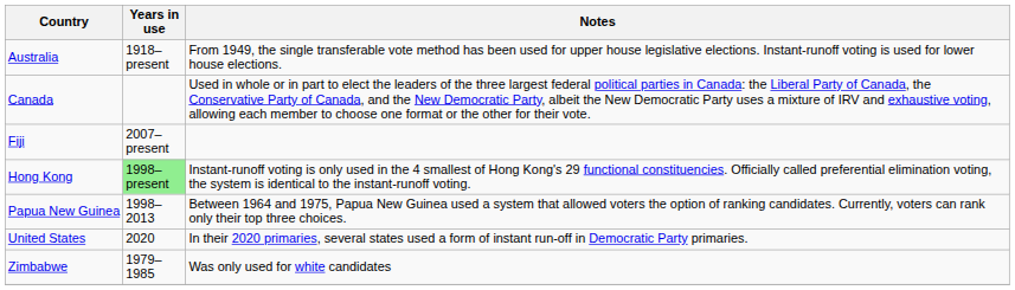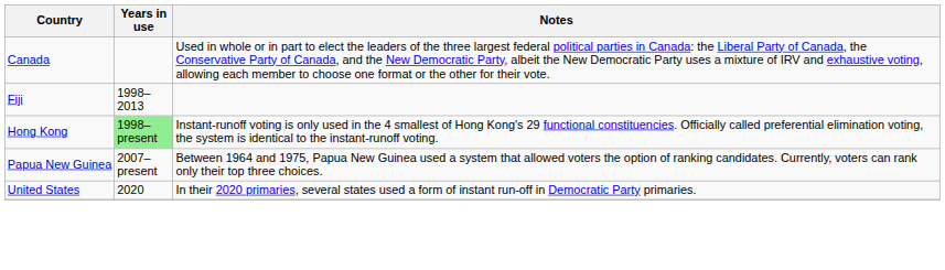- row: Australia | 1918–present | From 1949, the single transferable vote method has been used for upper house legislative elections. Instant-runoff voting is used for lower house elections.
Fiji | Years in use: 2007–present -> 1998–2013
Papua New Guinea | Years in use: 1998–2013 -> 2007–present
- row: Zimbabwe | 1979–1985 | Was only used for white candidates
